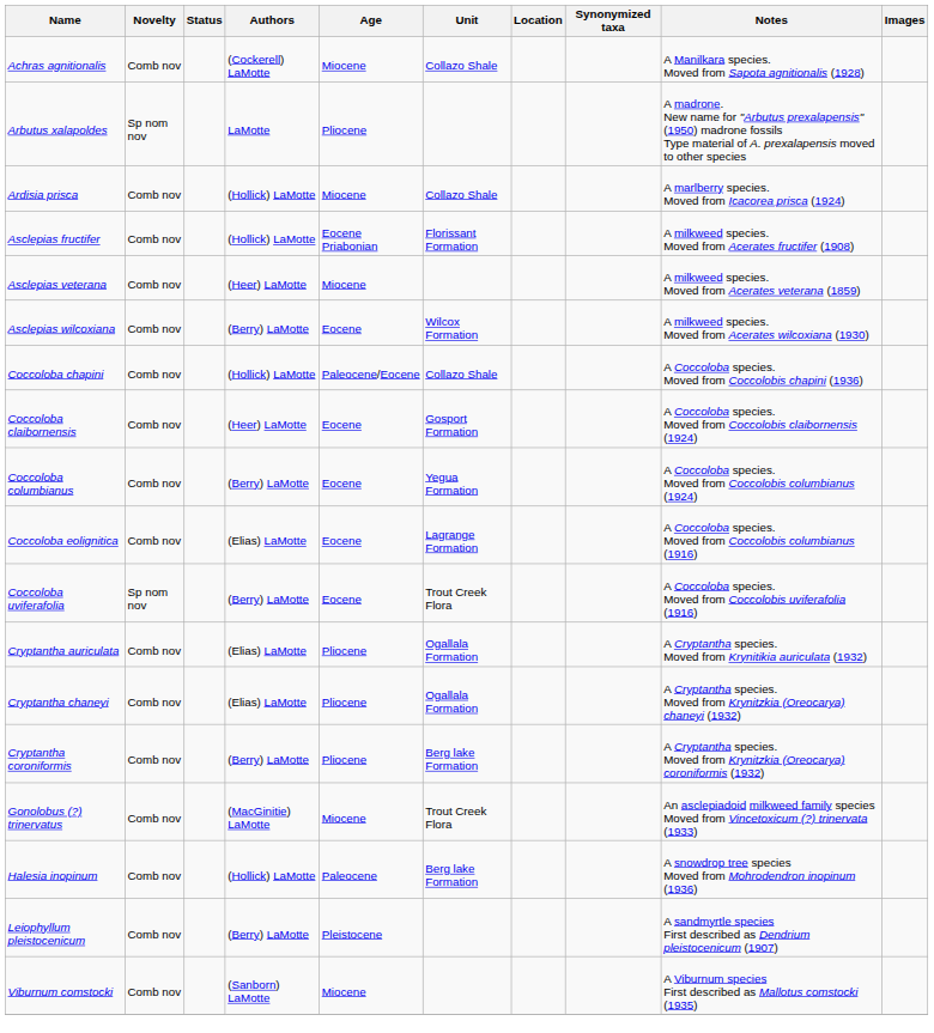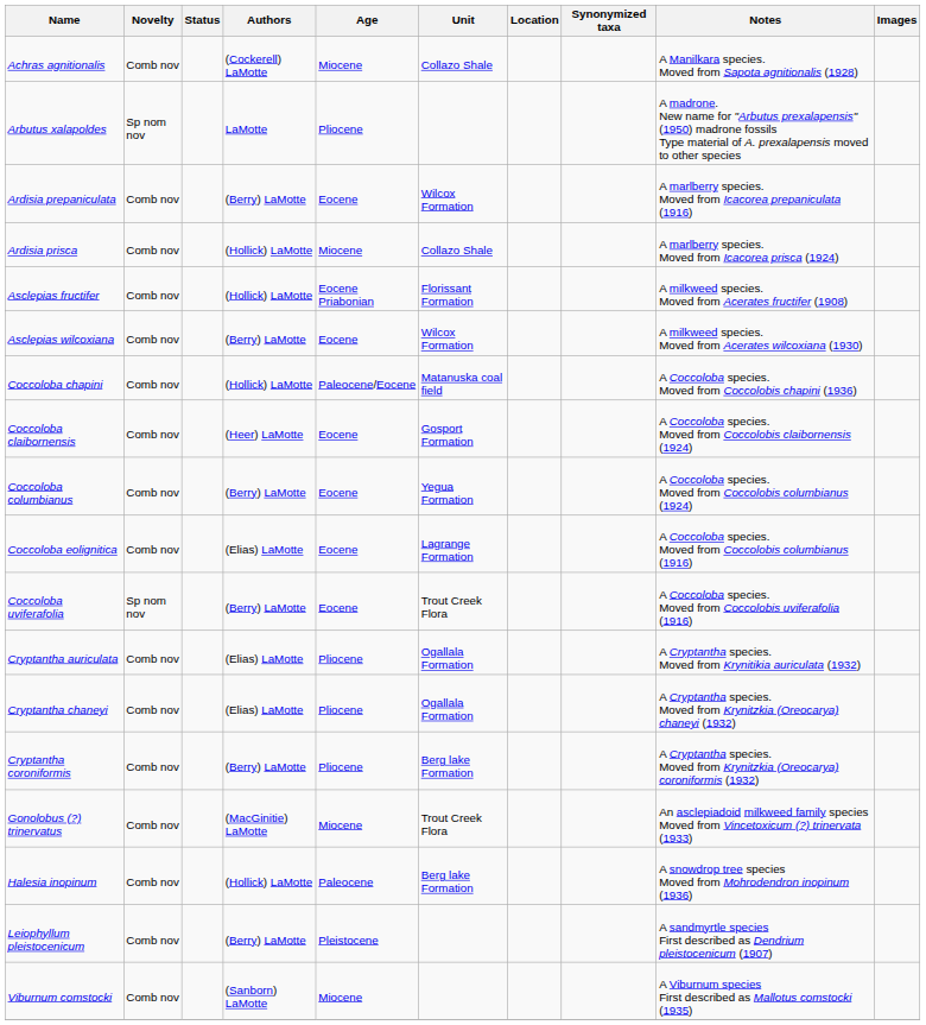+ row: Ardisia prepaniculata | Comb nov | (Berry) LaMotte | Eocene | Wilcox Formation | A marlberry species. Moved from Icacorea prepaniculata (1916)
- row: Asclepias veterana | Comb nov | (Heer) LaMotte | Miocene | A milkweed species. Moved from Acerates veterana (1859)
Coccoloba chapini | Unit: Collazo Shale -> Matanuska coal field
